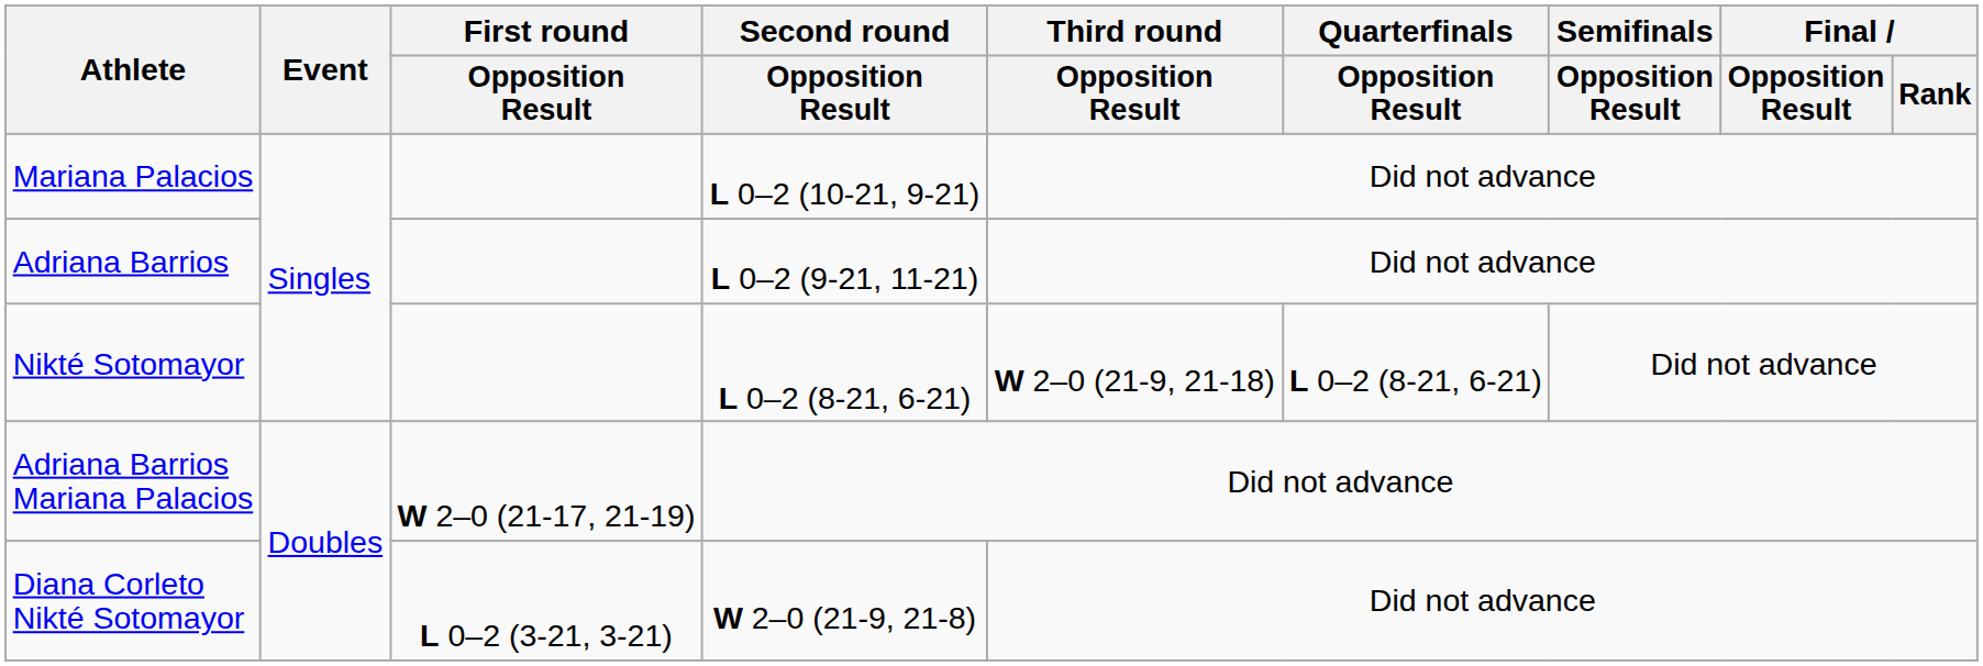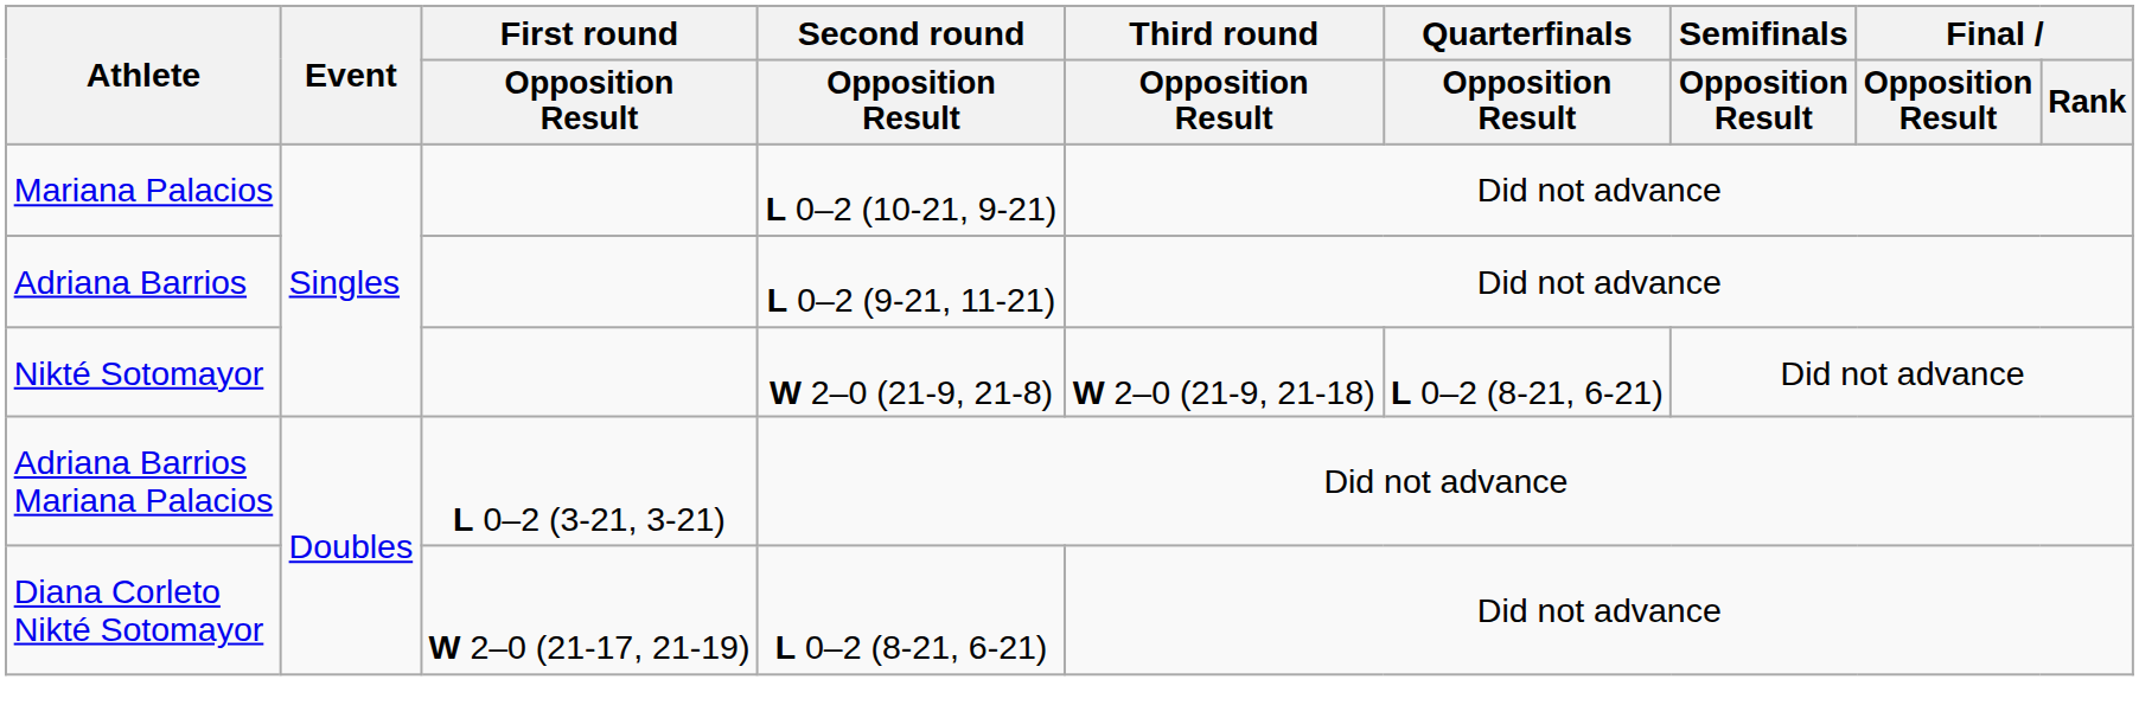Nikté Sotomayor | Second round / Opposition Result: L 0–2 (8-21, 6-21) -> W 2–0 (21-9, 21-8)
Adriana Barrios Mariana Palacios | First round / Opposition Result: W 2–0 (21-17, 21-19) -> L 0–2 (3-21, 3-21)
Diana Corleto Nikté Sotomayor | First round / Opposition Result: L 0–2 (3-21, 3-21) -> W 2–0 (21-17, 21-19)
Diana Corleto Nikté Sotomayor | Second round / Opposition Result: W 2–0 (21-9, 21-8) -> L 0–2 (8-21, 6-21)
